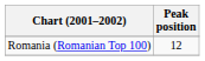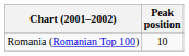Romania (Romanian Top 100) | Peak position: 12 -> 10
